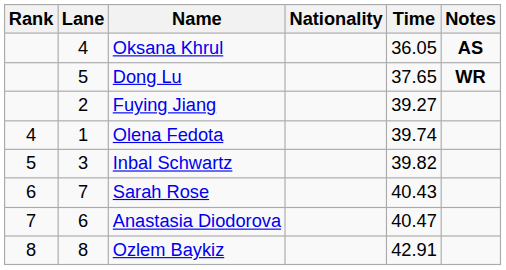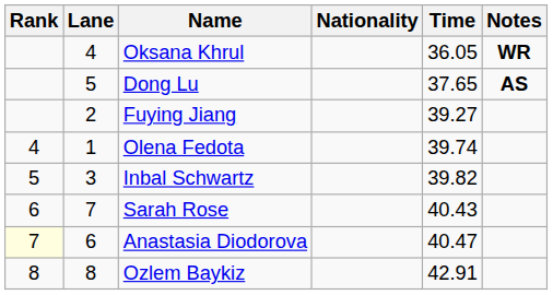Oksana Khrul | Notes: AS -> WR
Dong Lu | Notes: WR -> AS
Anastasia Diodorova | Rank: no background -> lightyellow background
